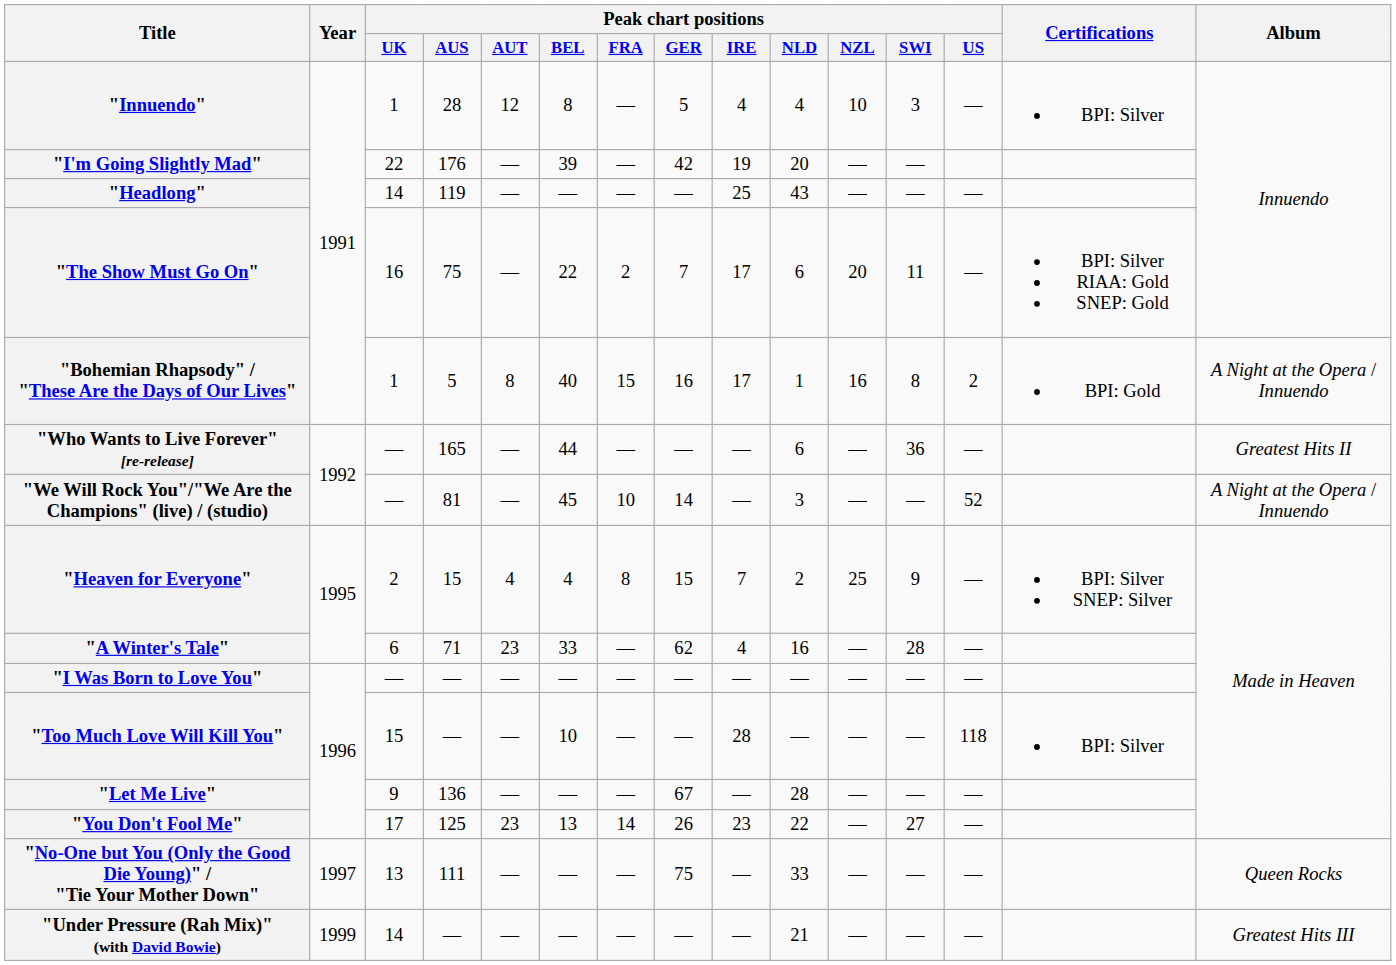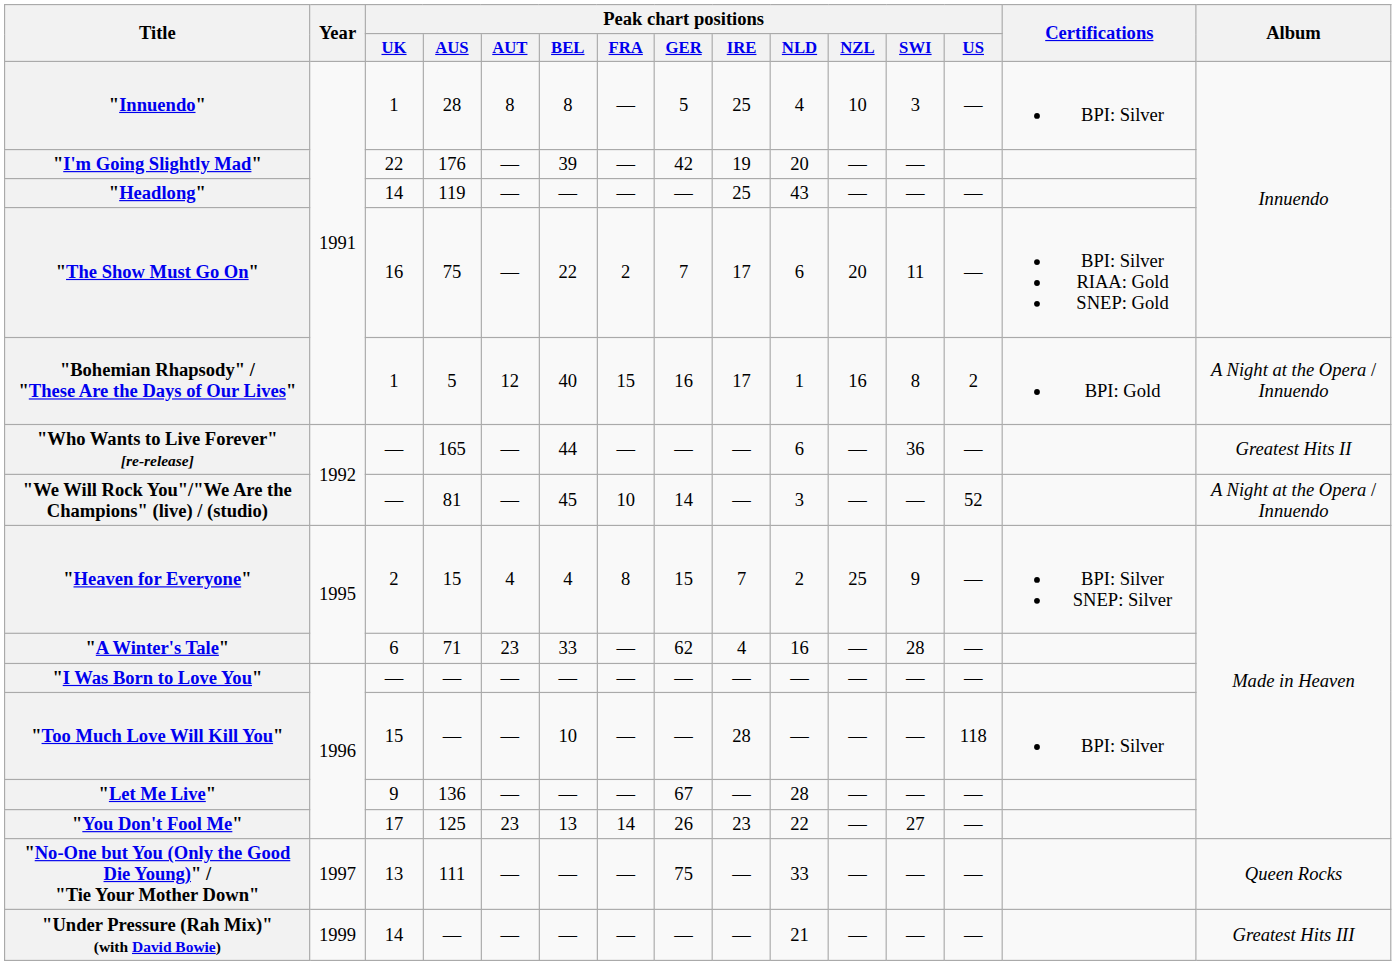"Innuendo" | Peak chart positions / AUT: 12 -> 8
"Innuendo" | Peak chart positions / IRE: 4 -> 25
"Bohemian Rhapsody" / "These Are the Days of Our Lives" | Peak chart positions / AUT: 8 -> 12
